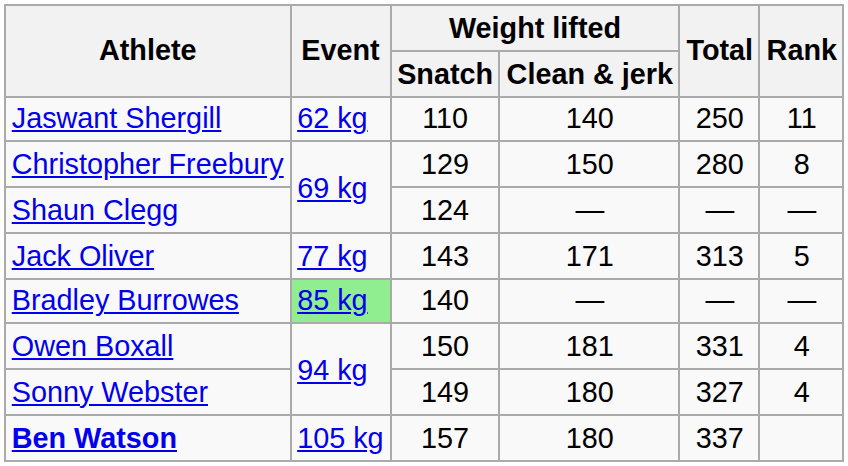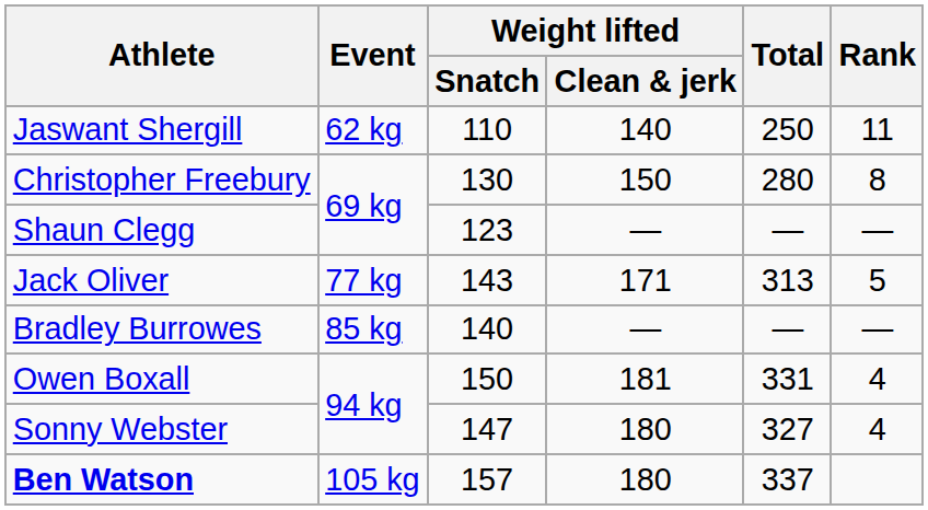Christopher Freebury | Weight lifted / Snatch: 129 -> 130
Shaun Clegg | Weight lifted / Snatch: 124 -> 123
Bradley Burrowes | Event: lightgreen background -> no background
Sonny Webster | Weight lifted / Snatch: 149 -> 147
